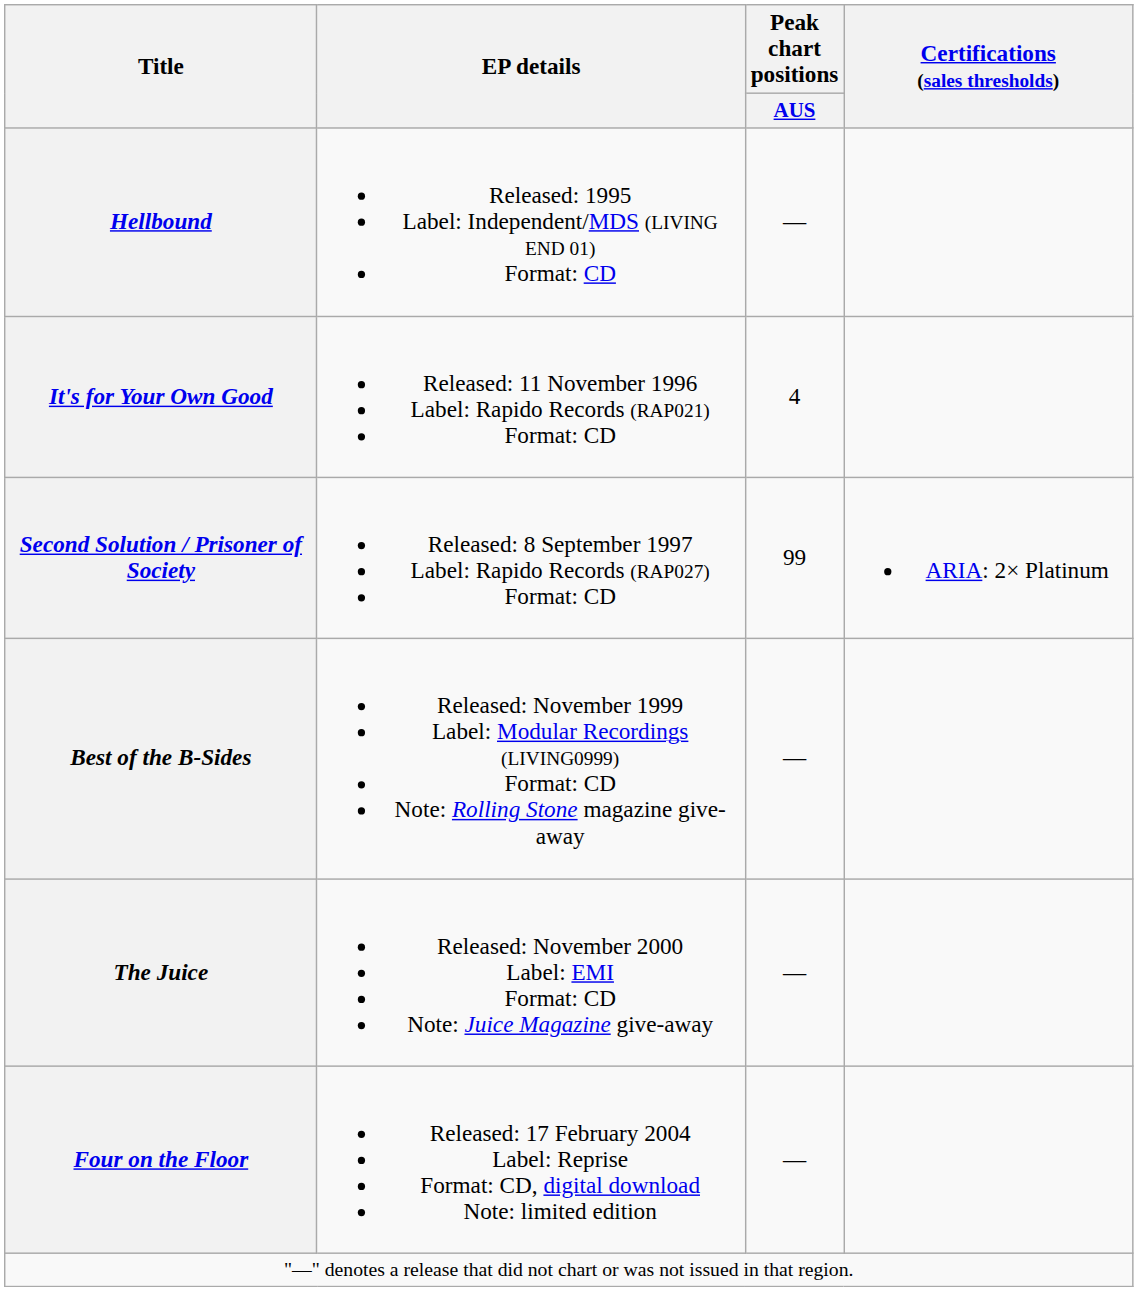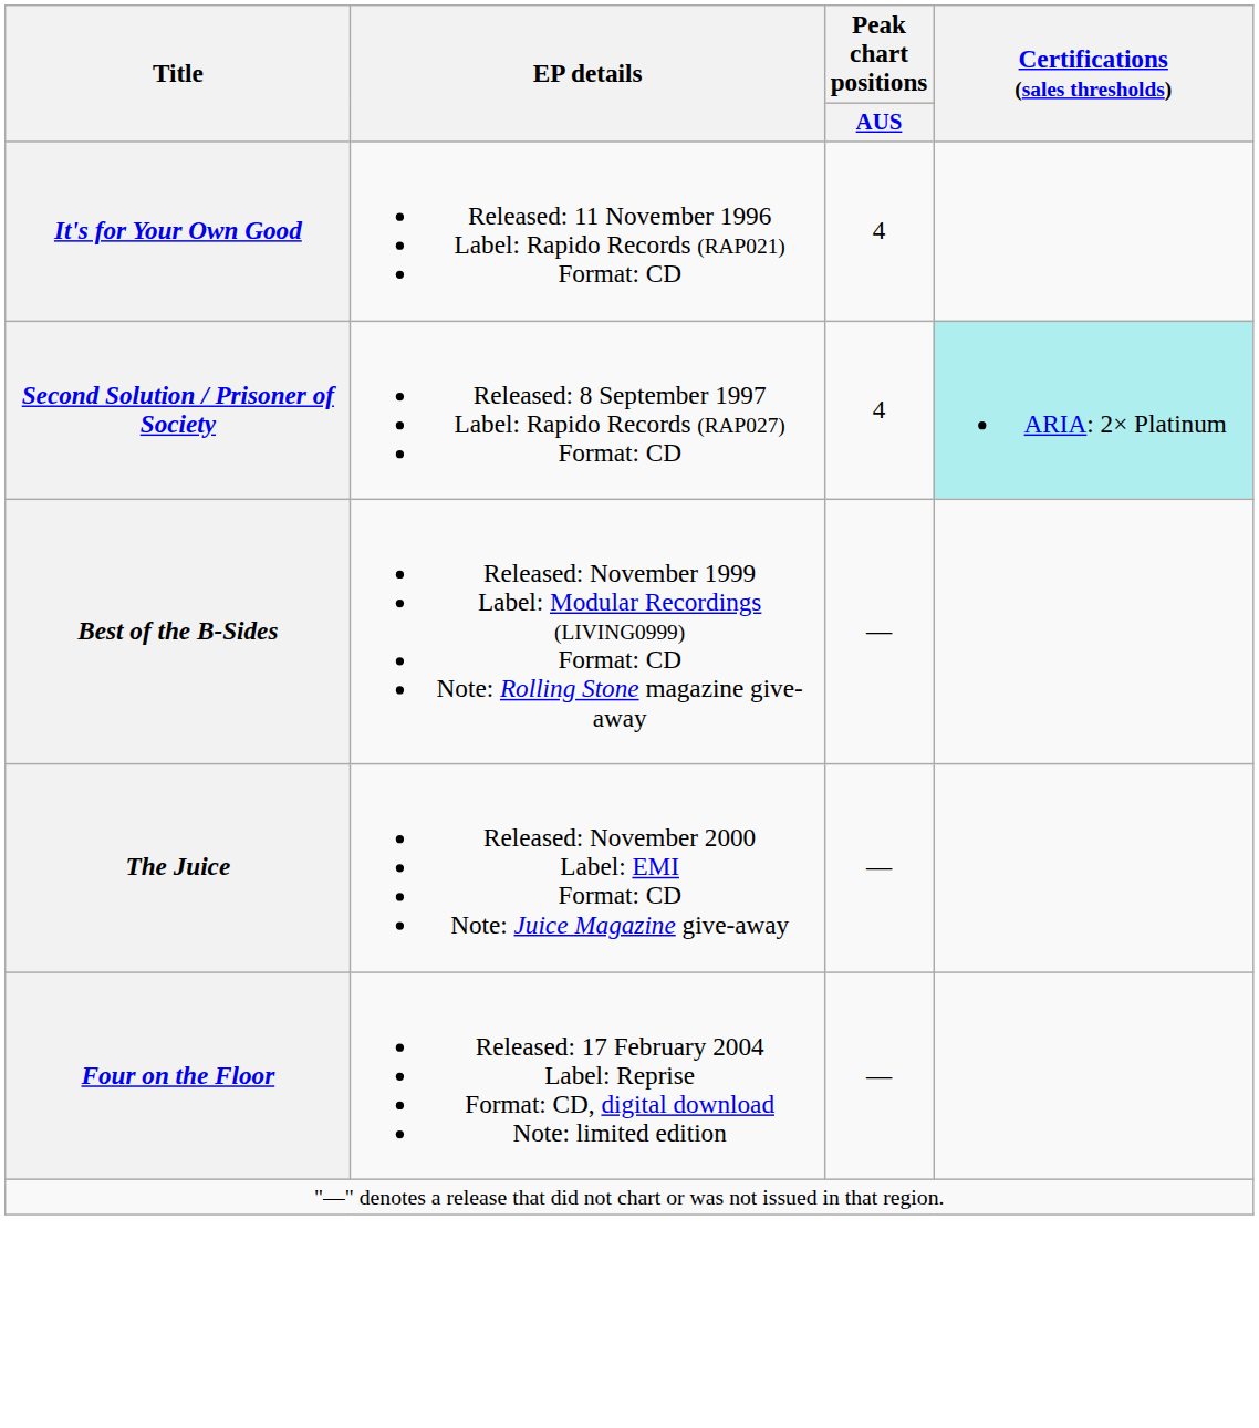- row: Hellbound | Released: 1995 Label: Independent/MDS (LIVING END 01) Format: CD | —
Second Solution / Prisoner of Society | Peak chart positions / AUS: 99 -> 4
Second Solution / Prisoner of Society | Certifications (sales thresholds): no background -> paleturquoise background
